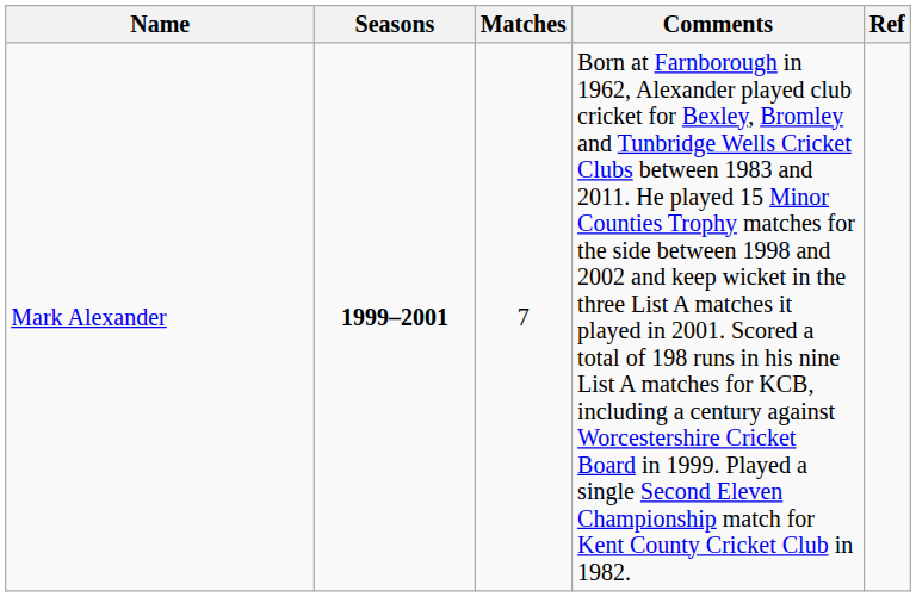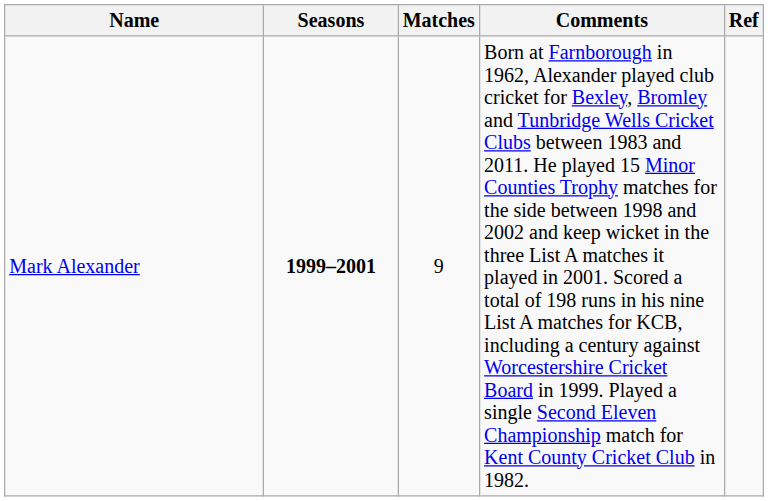Mark Alexander | Matches: 7 -> 9
